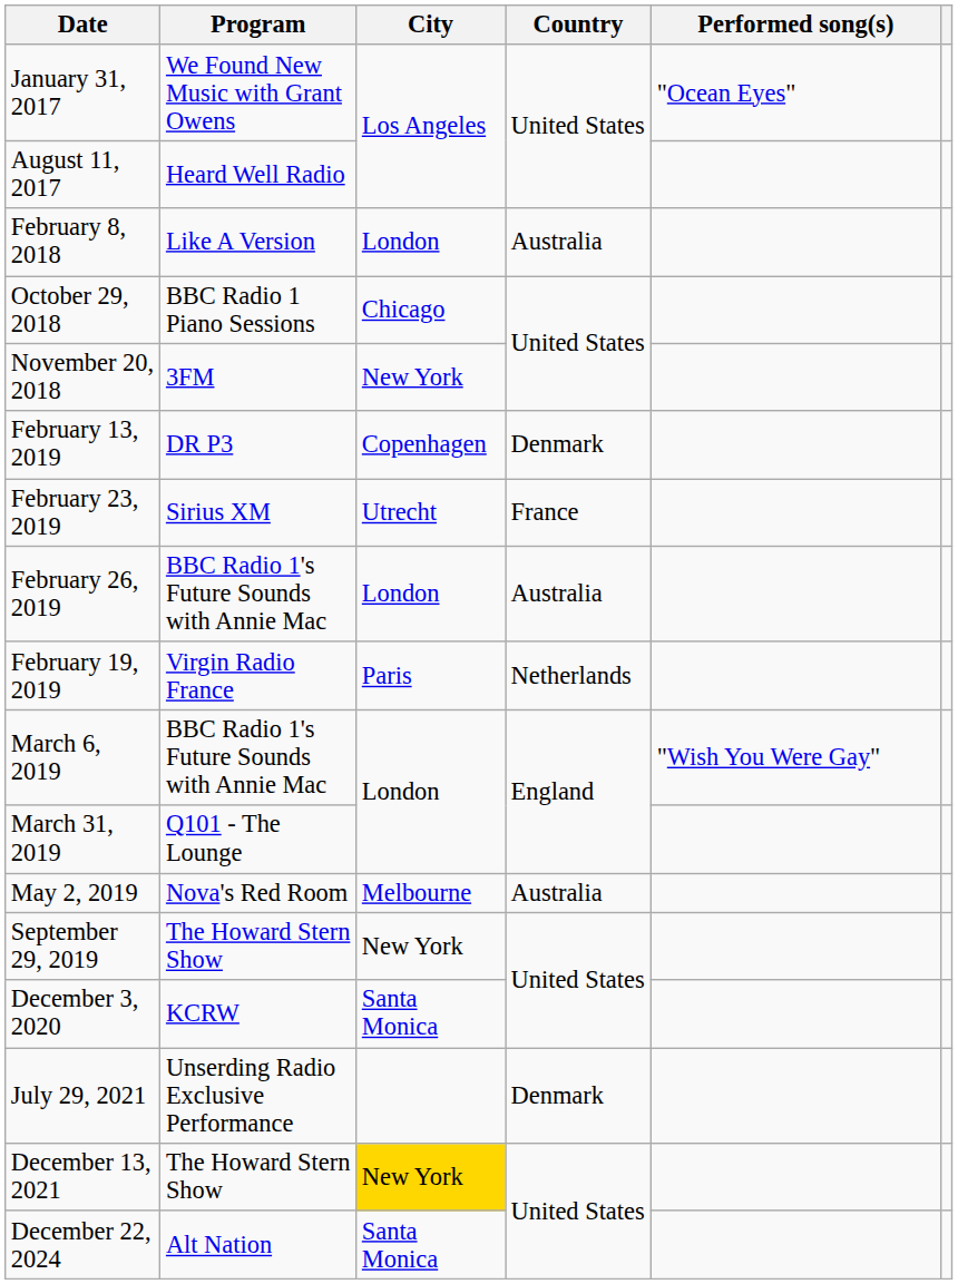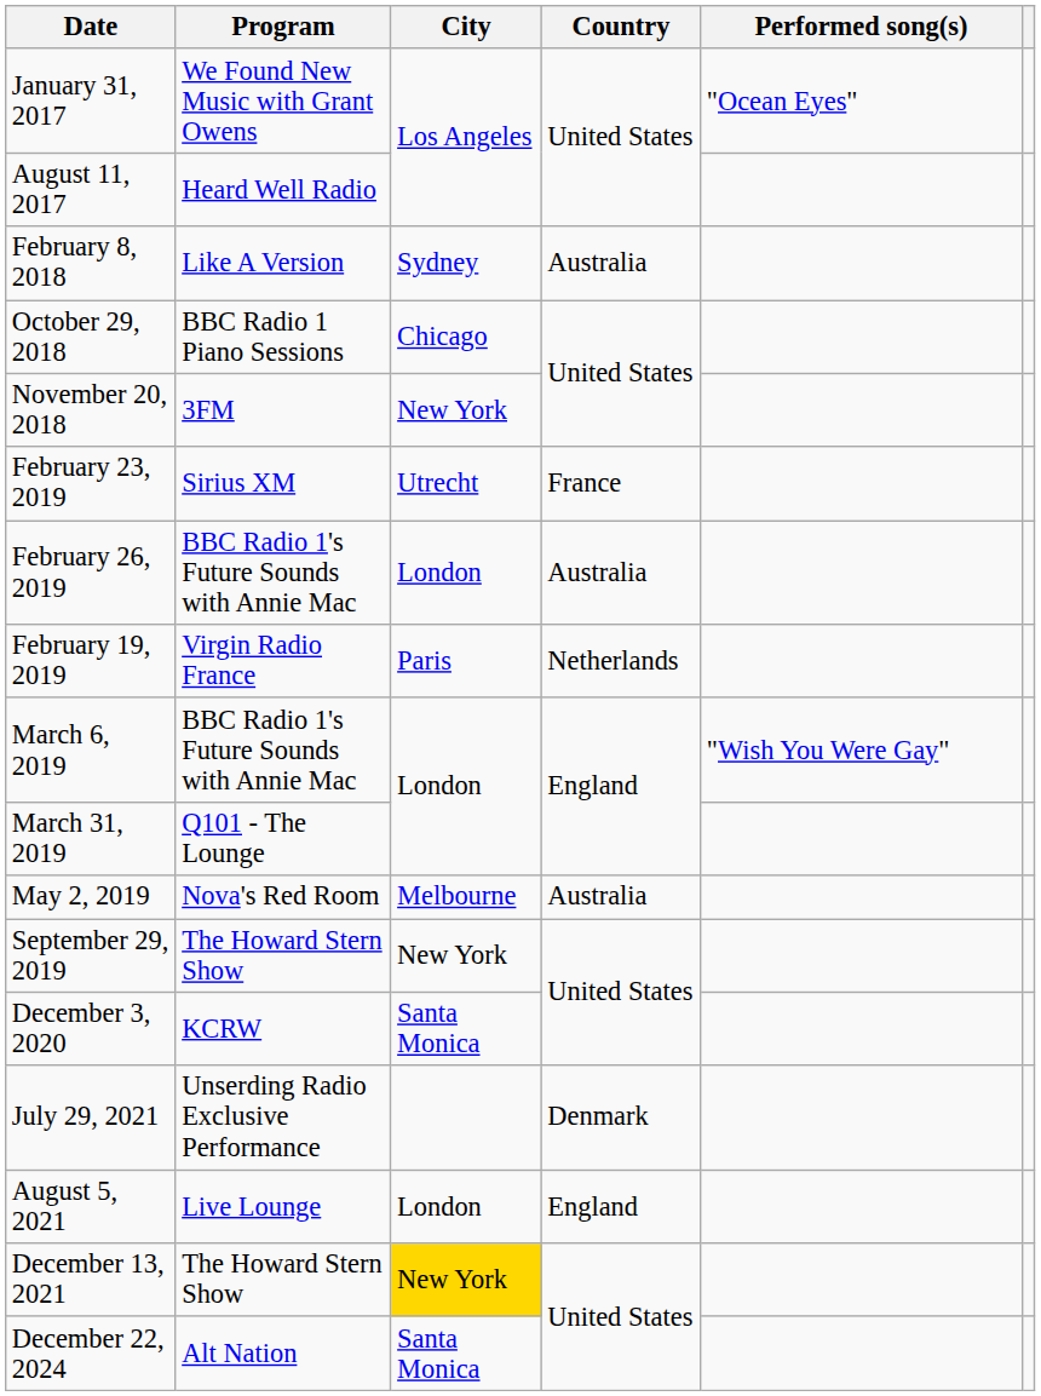February 8, 2018 | City: London -> Sydney
- row: February 13, 2019 | DR P3 | Copenhagen | Denmark
+ row: August 5, 2021 | Live Lounge | London | England
